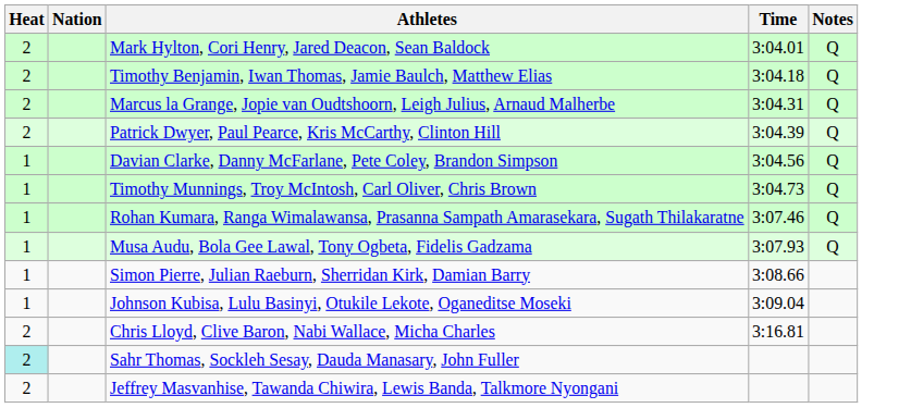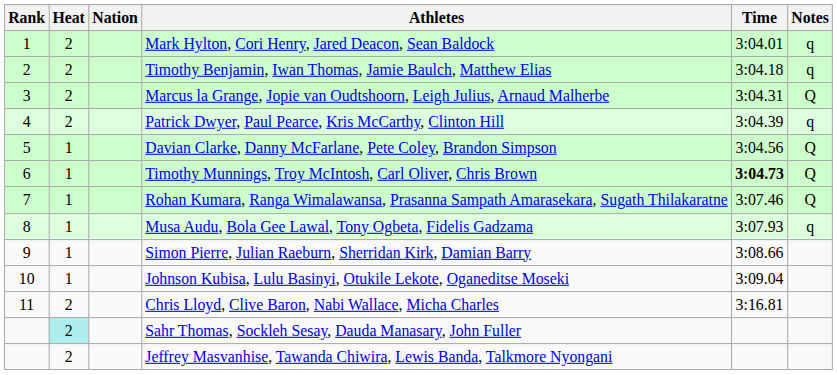+ column: Rank | 1 | 2 | 3 | 4 | 5 | 6 | 7 | 8 | 9 | 10 | 11
Mark Hylton, Cori Henry, Jared Deacon, Sean Baldock | Notes: Q -> q
Timothy Benjamin, Iwan Thomas, Jamie Baulch, Matthew Elias | Notes: Q -> q
Patrick Dwyer, Paul Pearce, Kris McCarthy, Clinton Hill | Notes: Q -> q
Timothy Munnings, Troy McIntosh, Carl Oliver, Chris Brown | Time: normal -> bold
Musa Audu, Bola Gee Lawal, Tony Ogbeta, Fidelis Gadzama | Notes: Q -> q
